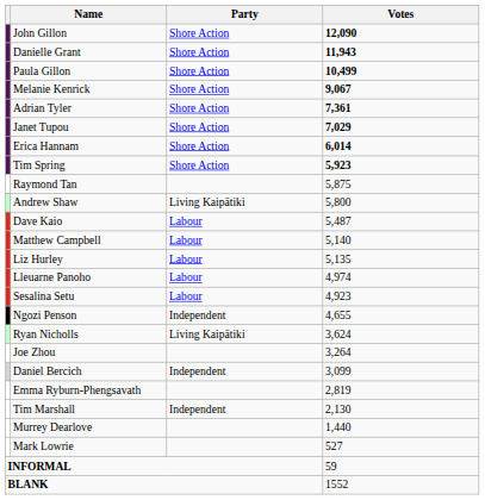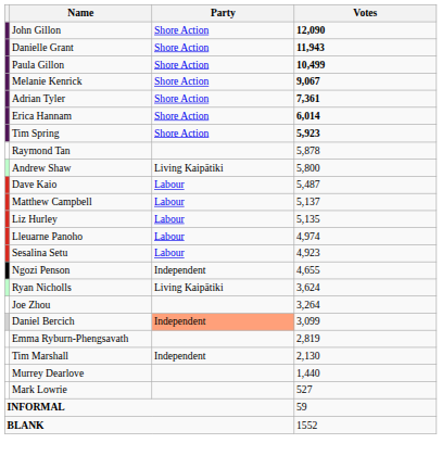- row: Janet Tupou | Shore Action | 7,029
Raymond Tan | Votes: 5,875 -> 5,878
Matthew Campbell | Votes: 5,140 -> 5,137
Daniel Bercich | Party: no background -> lightsalmon background
